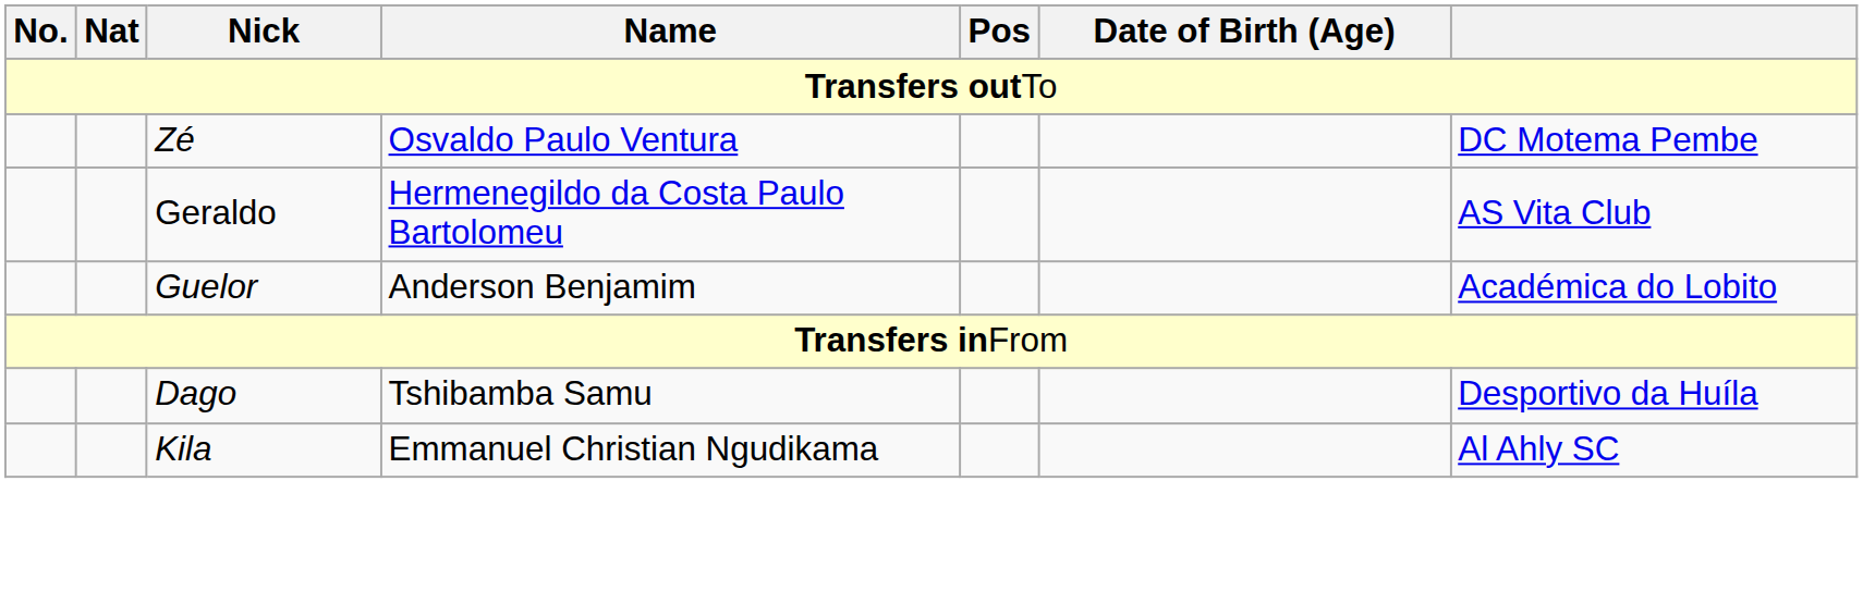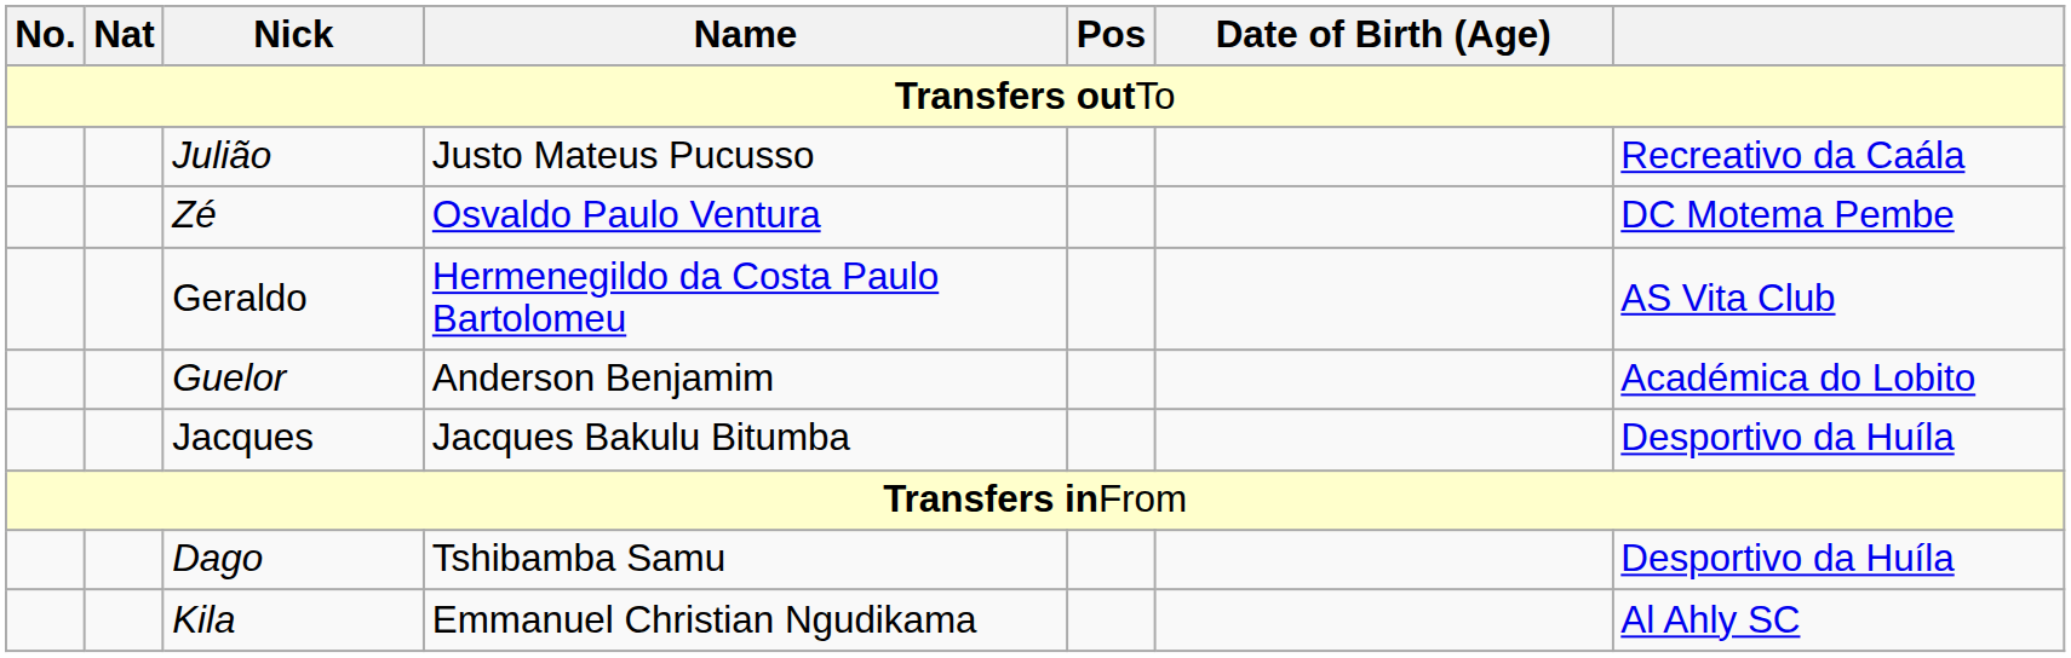+ row: Julião | Justo Mateus Pucusso | Recreativo da Caála
+ row: Jacques | Jacques Bakulu Bitumba | Desportivo da Huíla
